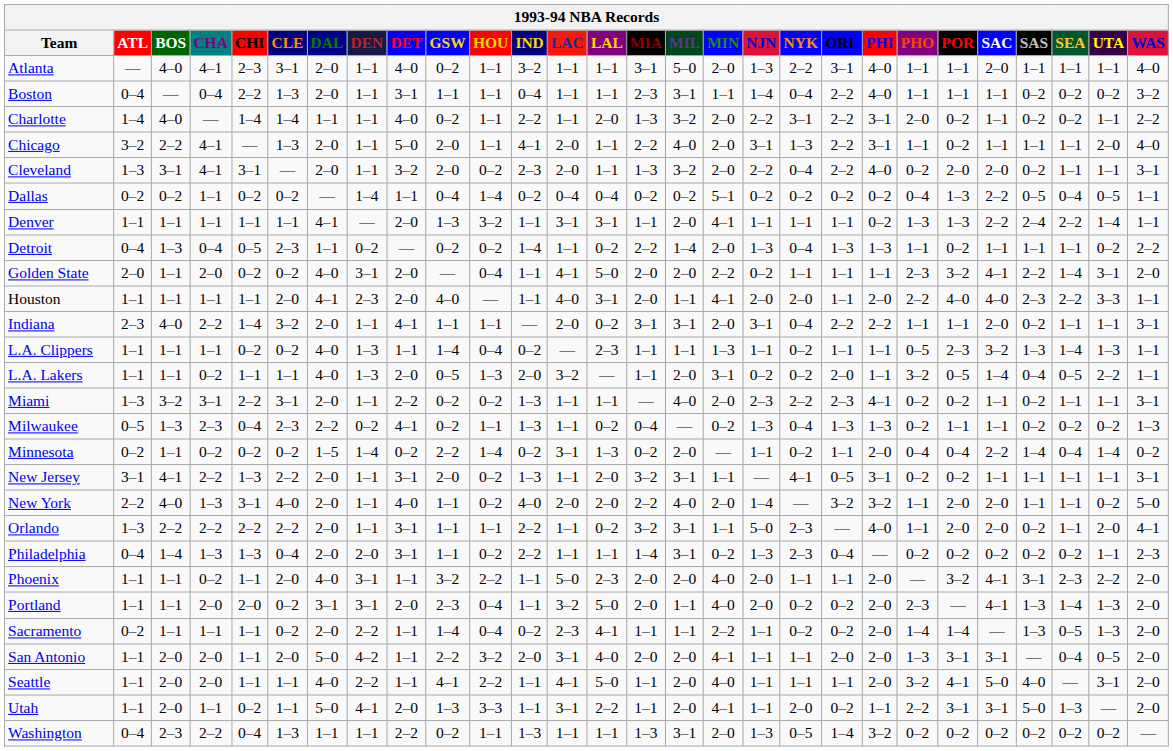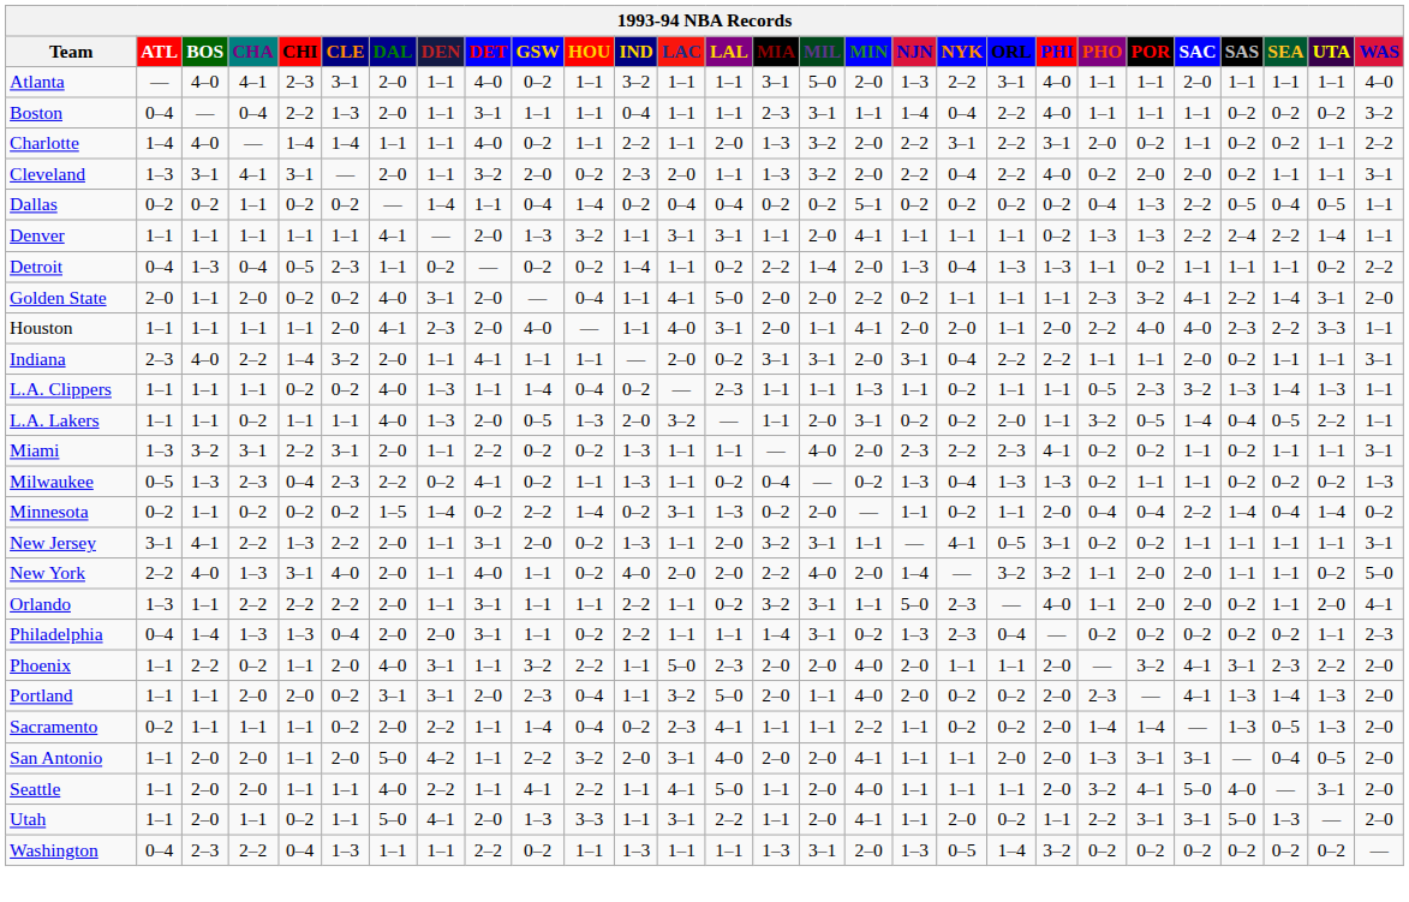- row: Chicago | 3–2 | 2–2 | 4–1 | — | 1–3 | 2–0 | 1–1 | 5–0 | 2–0 | 1–1 | 4–1 | 2–0 | 1–1 | 2–2 | 4–0 | 2–0 | 3–1 | 1–3 | 2–2 | 3–1 | 1–1 | 0–2 | 1–1 | 1–1 | 1–1 | 2–0 | 4–0
Orlando | BOS: 2–2 -> 1–1
Phoenix | BOS: 1–1 -> 2–2
